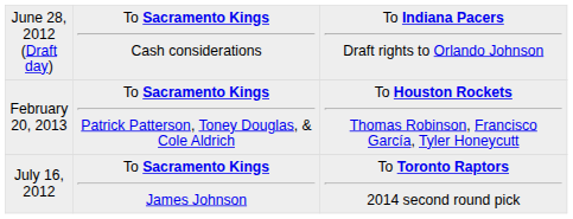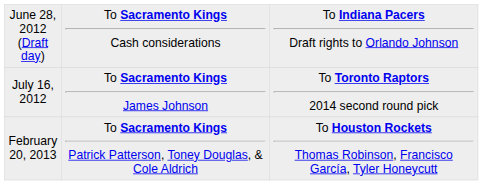rows swapped: July 16, 2012 <-> February 20, 2013
